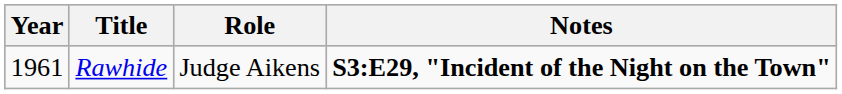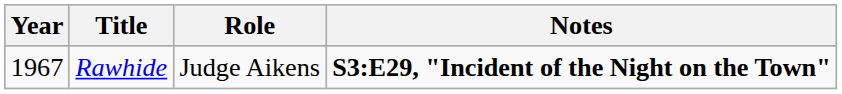Rawhide | Year: 1961 -> 1967
